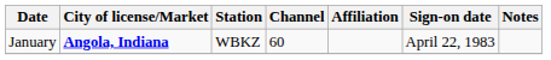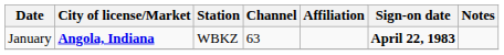January | Channel: 60 -> 63
January | Sign-on date: normal -> bold
